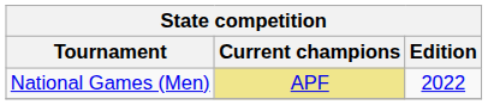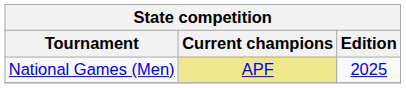National Games (Men) | Edition: 2022 -> 2025
